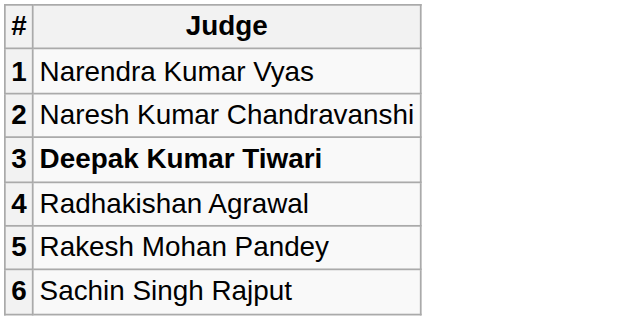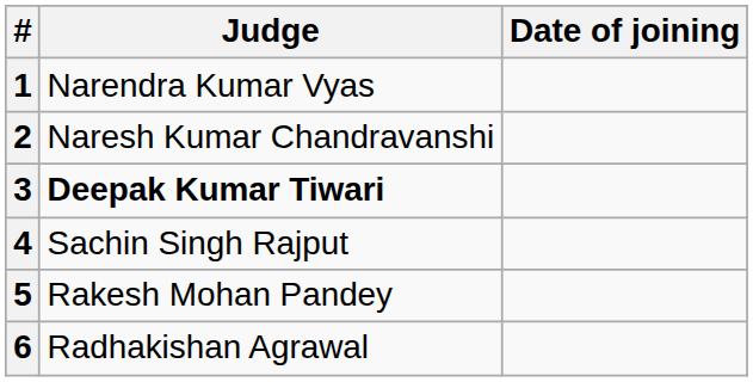+ column: Date of joining
4 | Judge: Radhakishan Agrawal -> Sachin Singh Rajput
6 | Judge: Sachin Singh Rajput -> Radhakishan Agrawal
